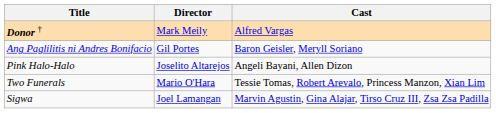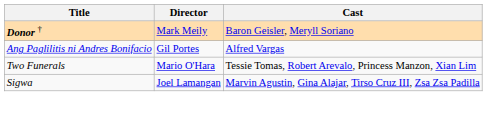Donor † | Cast: Alfred Vargas -> Baron Geisler, Meryll Soriano
Ang Paglilitis ni Andres Bonifacio | Cast: Baron Geisler, Meryll Soriano -> Alfred Vargas
- row: Pink Halo-Halo | Joselito Altarejos | Angeli Bayani, Allen Dizon
